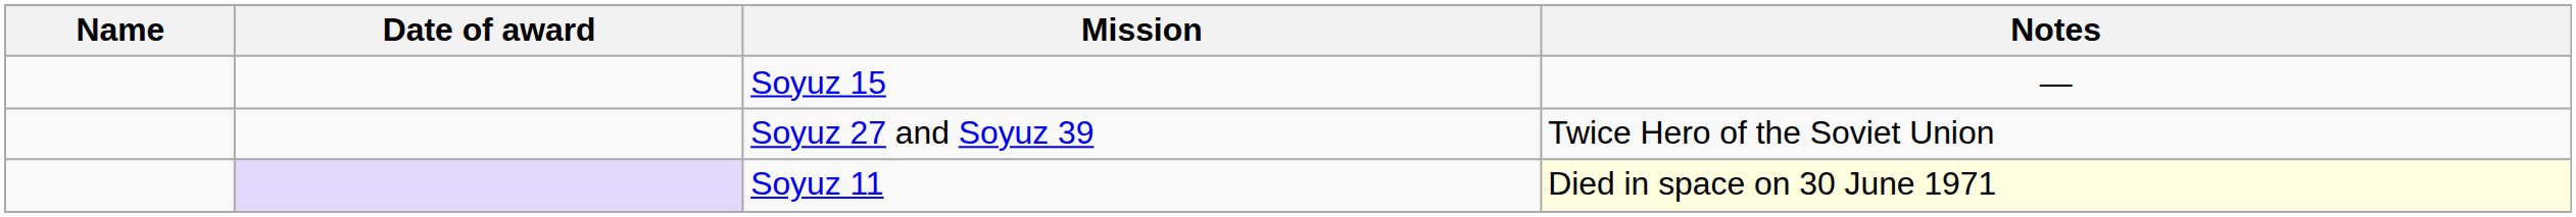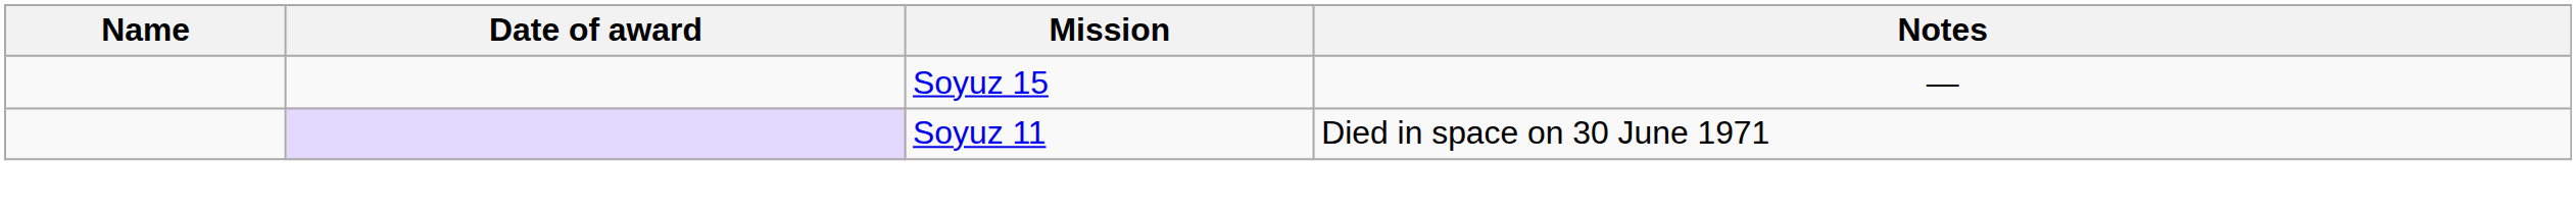- row: Soyuz 27 and Soyuz 39 | Twice Hero of the Soviet Union
Soyuz 11 | Notes: lightyellow background -> no background
